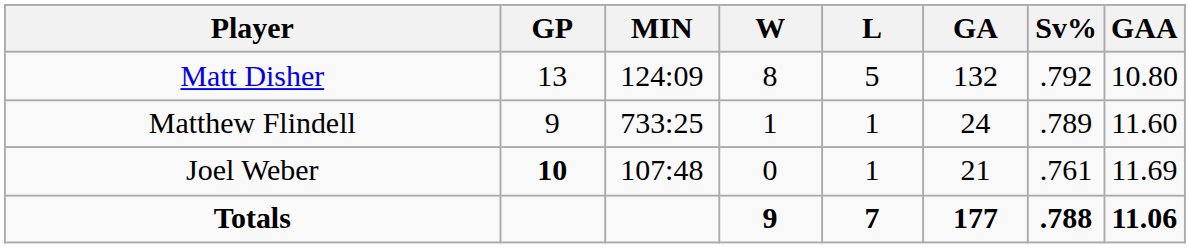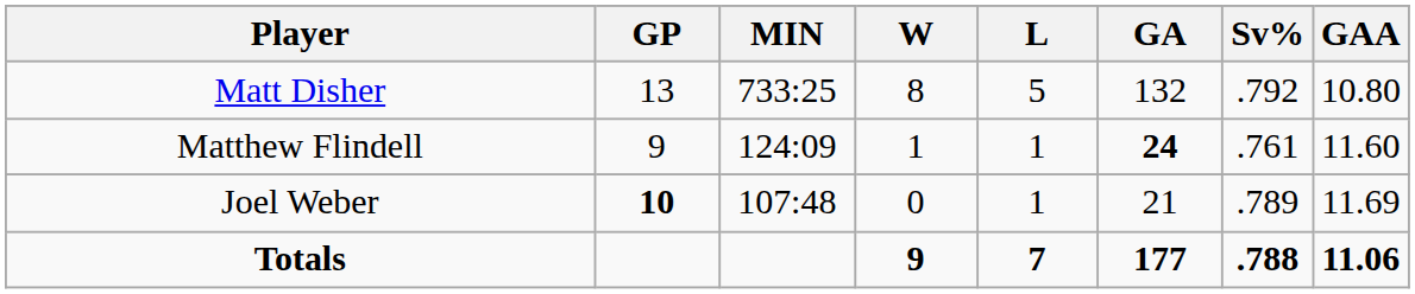Matt Disher | MIN: 124:09 -> 733:25
Matthew Flindell | MIN: 733:25 -> 124:09
Matthew Flindell | GA: normal -> bold
Matthew Flindell | Sv%: .789 -> .761
Joel Weber | Sv%: .761 -> .789
